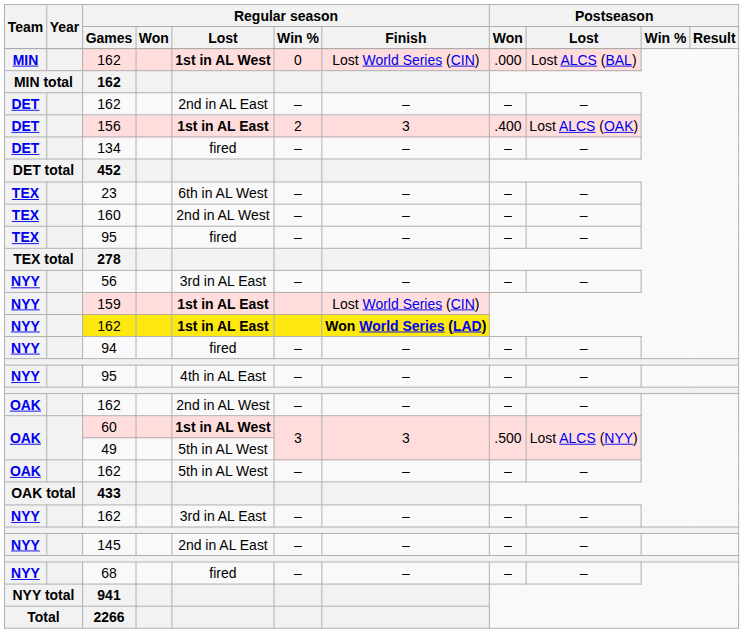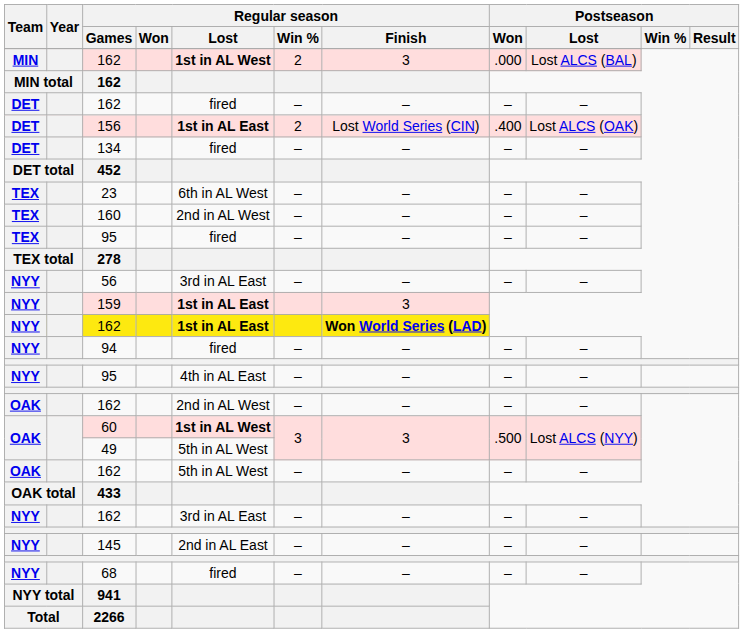MIN / 162 | Regular season / Win %: 0 -> 2
MIN / 162 | Regular season / Finish: Lost World Series (CIN) -> 3
DET / 162 | Regular season / Lost: 2nd in AL East -> fired
156 | Regular season / Finish: 3 -> Lost World Series (CIN)
159 | Regular season / Finish: Lost World Series (CIN) -> 3
